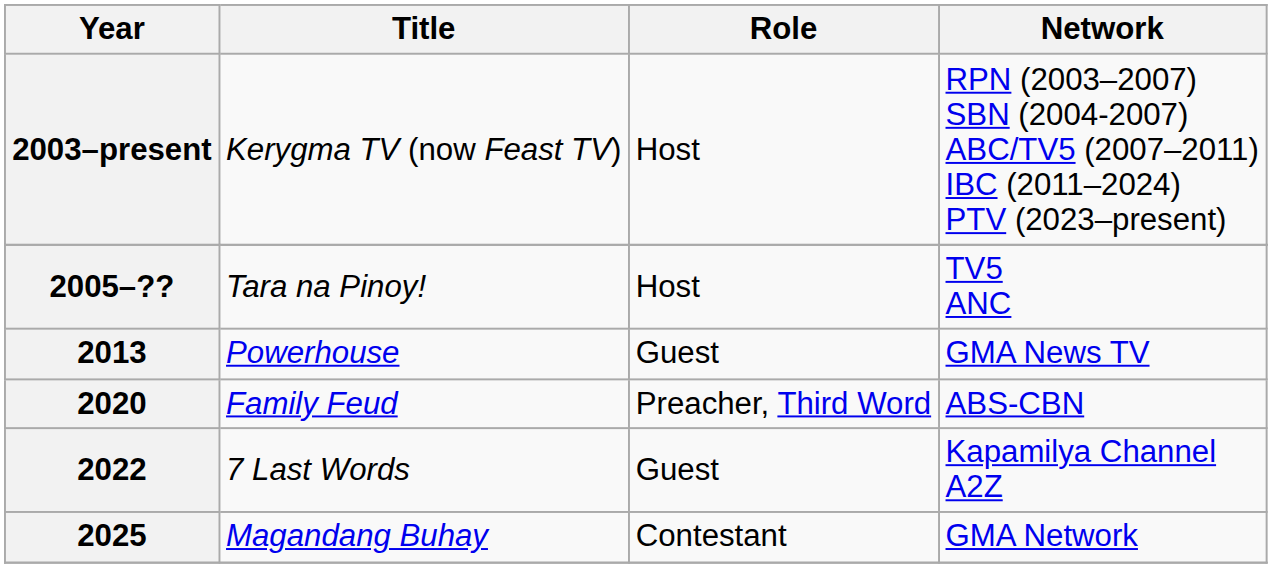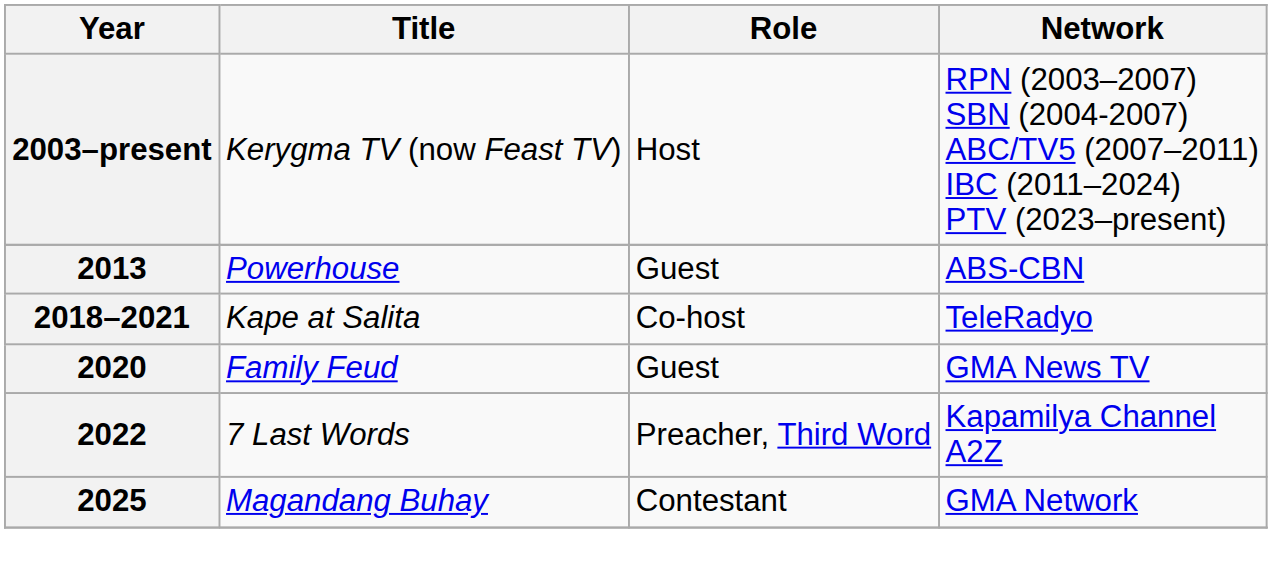- row: 2005–?? | Tara na Pinoy! | Host | TV5 ANC
2013 | Network: GMA News TV -> ABS-CBN
+ row: 2018–2021 | Kape at Salita | Co-host | TeleRadyo
2020 | Role: Preacher, Third Word -> Guest
2020 | Network: ABS-CBN -> GMA News TV
2022 | Role: Guest -> Preacher, Third Word
